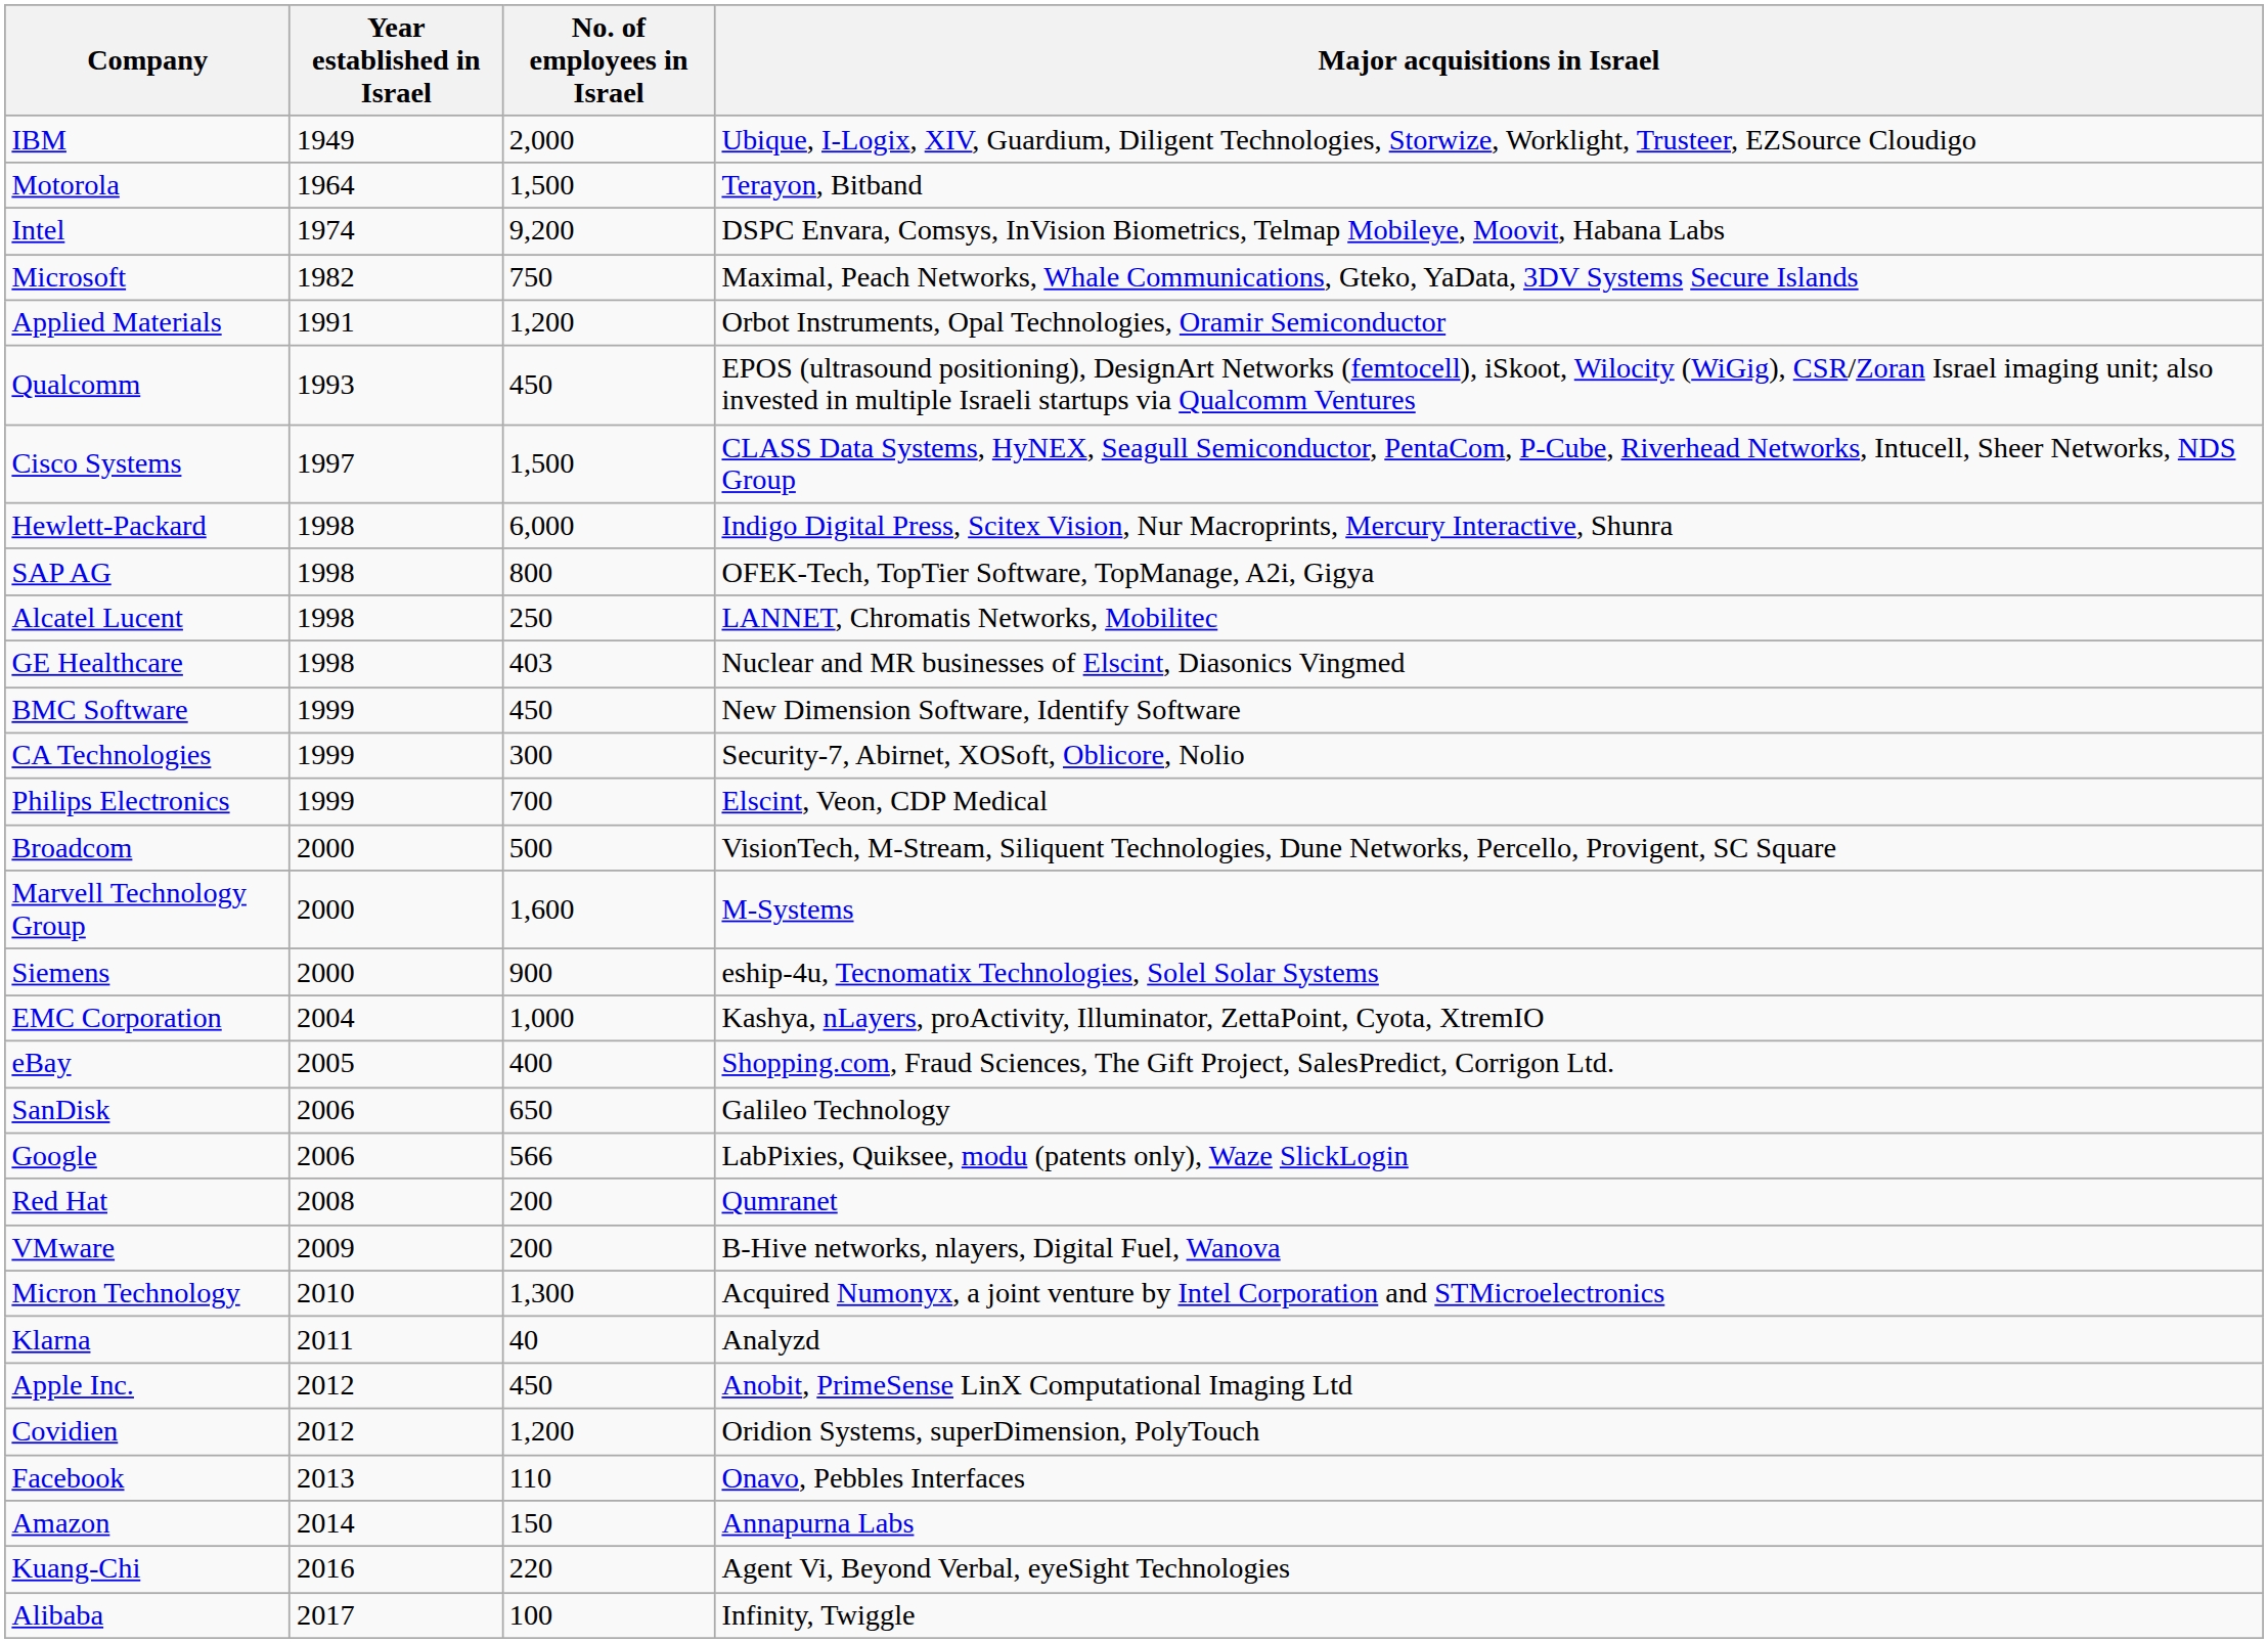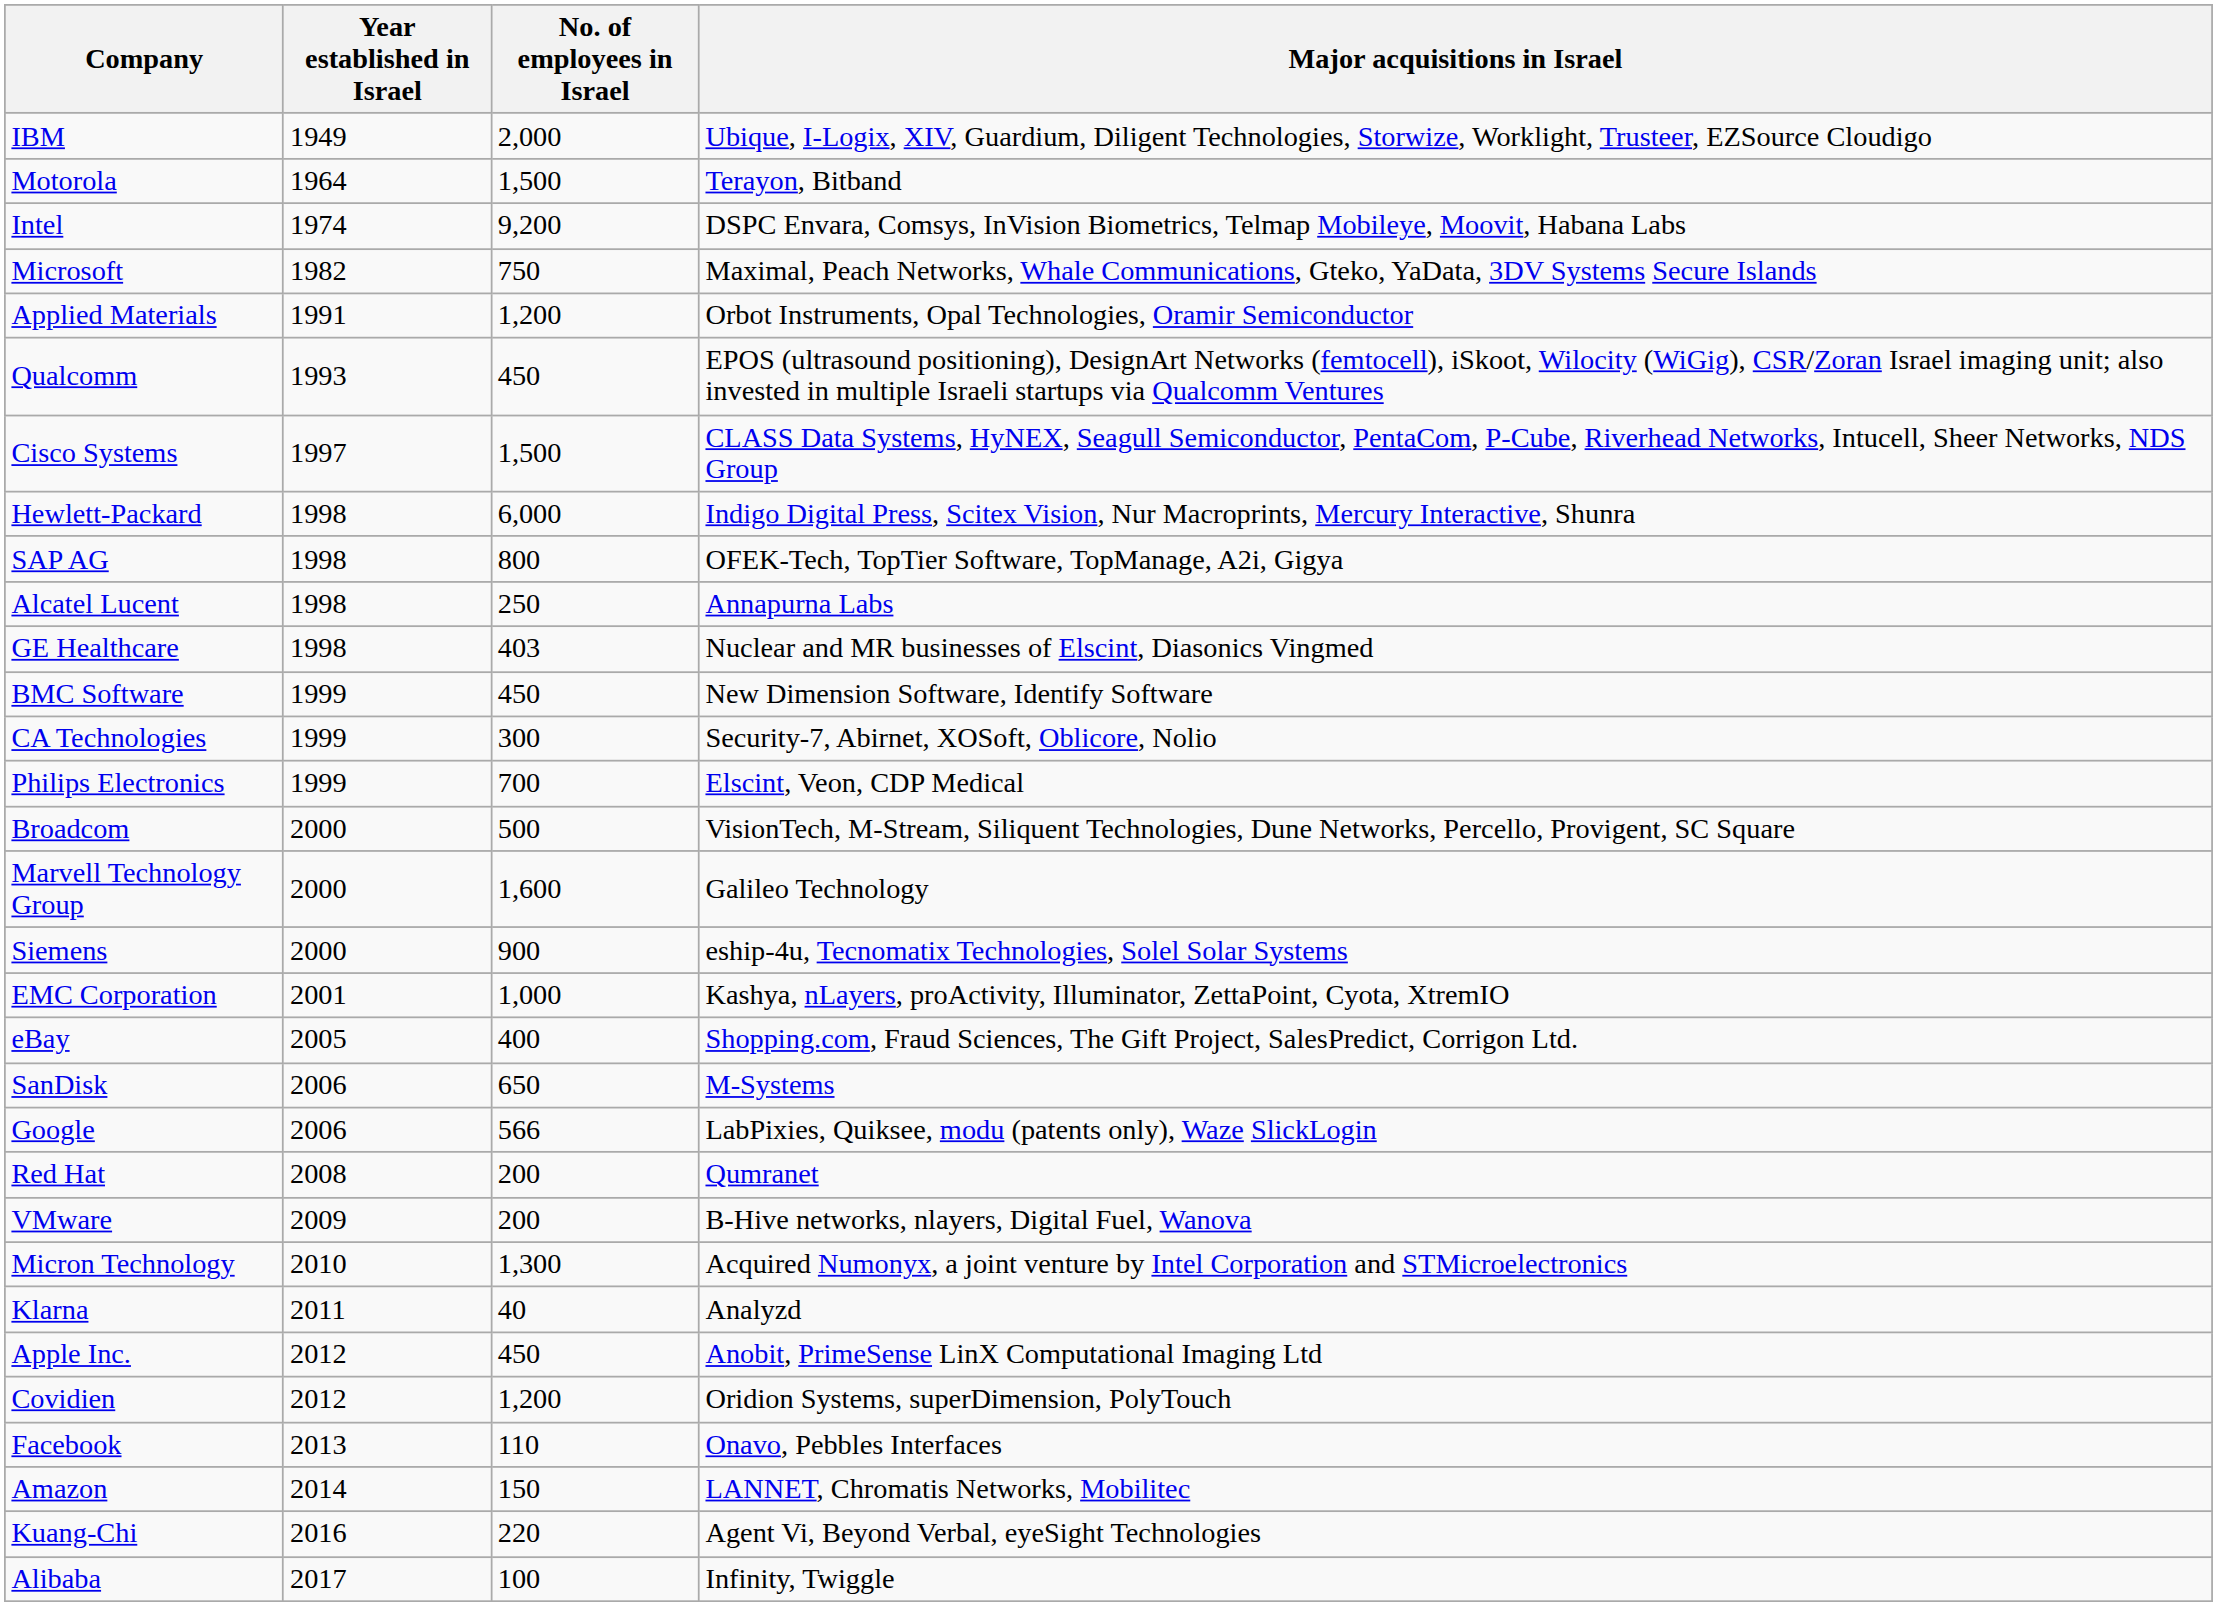Alcatel Lucent | Major acquisitions in Israel: LANNET, Chromatis Networks, Mobilitec -> Annapurna Labs
Marvell Technology Group | Major acquisitions in Israel: M-Systems -> Galileo Technology
EMC Corporation | Year established in Israel: 2004 -> 2001
SanDisk | Major acquisitions in Israel: Galileo Technology -> M-Systems
Amazon | Major acquisitions in Israel: Annapurna Labs -> LANNET, Chromatis Networks, Mobilitec
